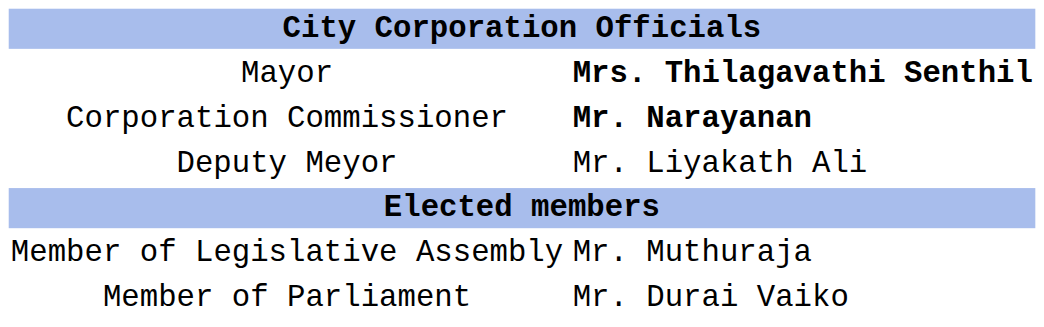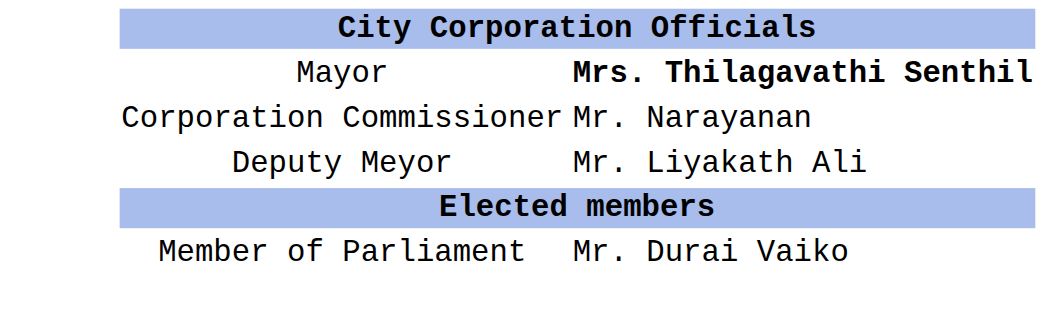Corporation Commissioner | column 2: bold -> normal
- row: Member of Legislative Assembly | Mr. Muthuraja
